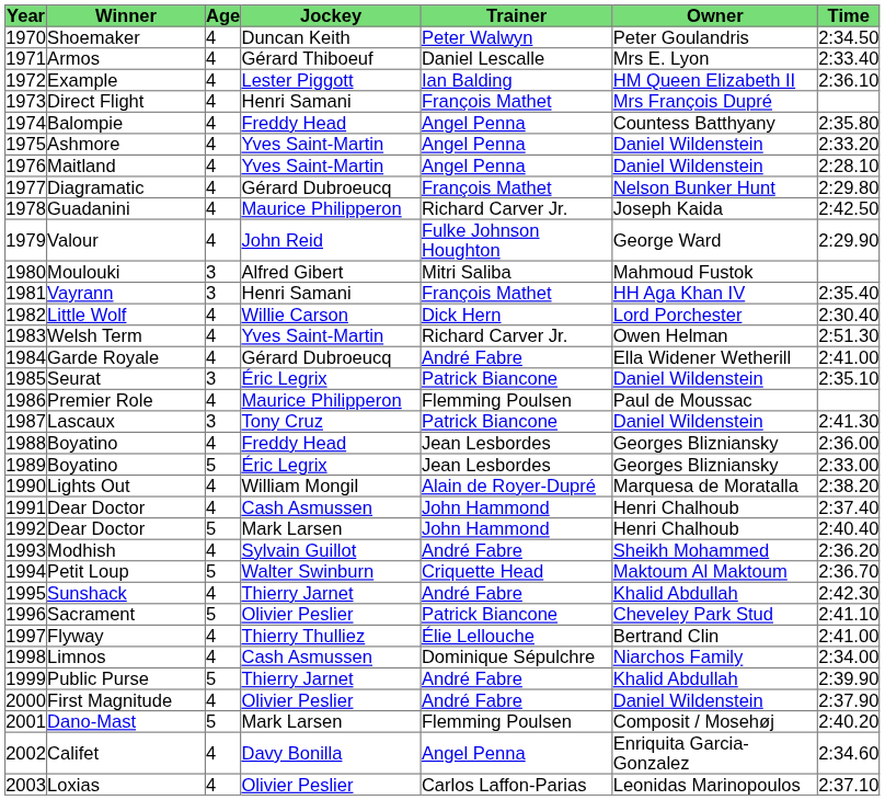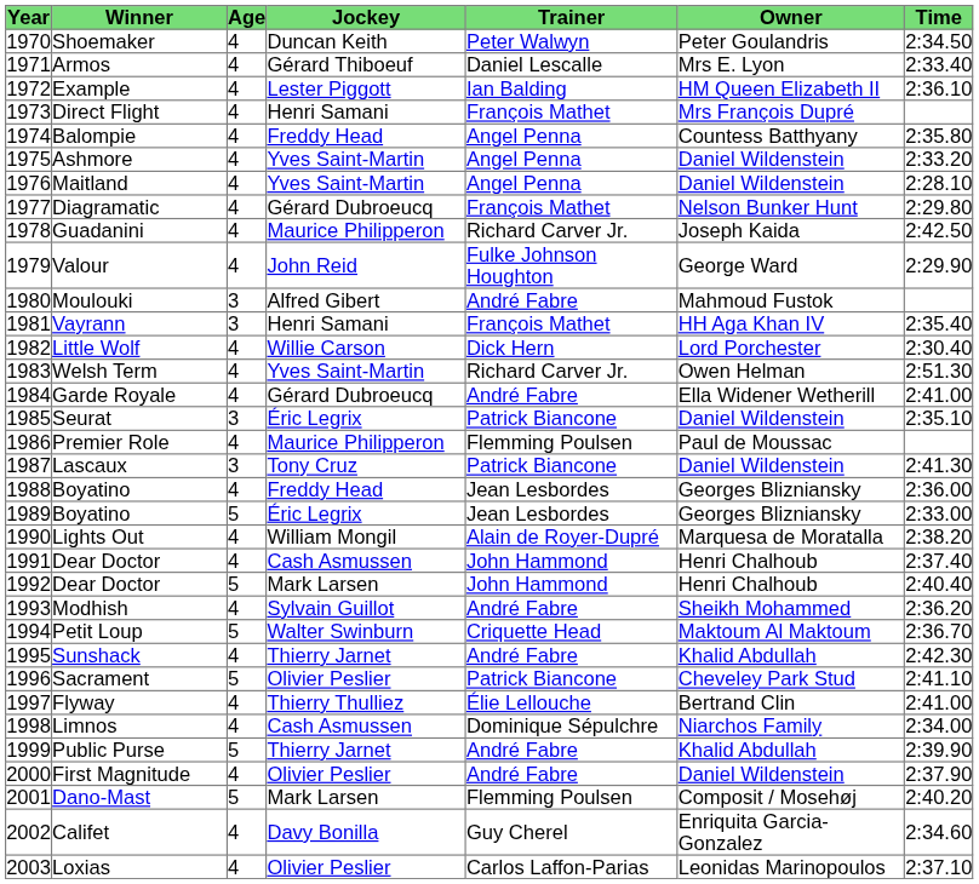Moulouki | Trainer: Mitri Saliba -> André Fabre
Califet | Trainer: Angel Penna -> Guy Cherel
